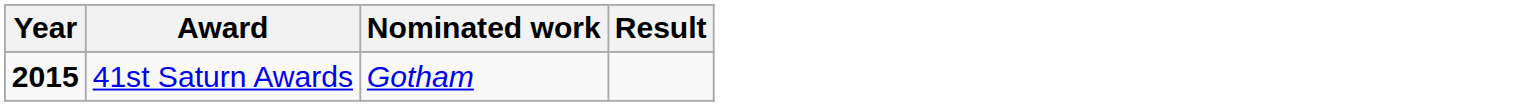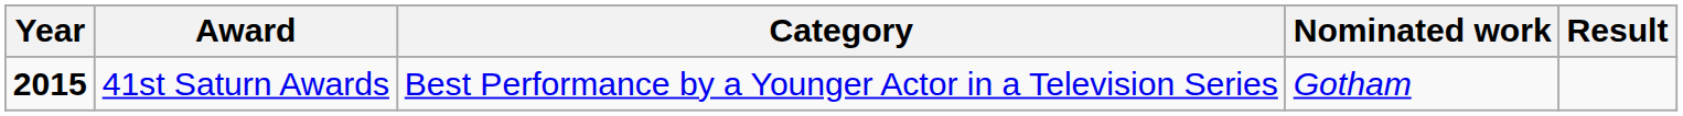+ column: Category | Best Performance by a Younger Actor in a Television Series
